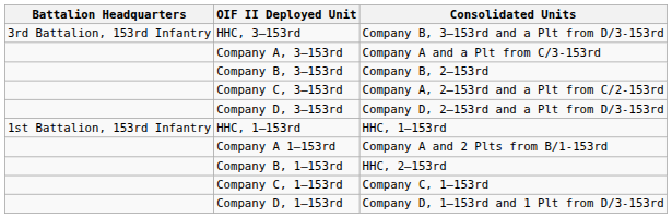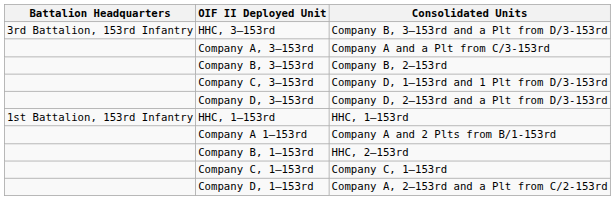Company C, 3–153rd | Consolidated Units: Company A, 2–153rd and a Plt from C/2-153rd -> Company D, 1–153rd and 1 Plt from D/3-153rd
Company D, 1–153rd | Consolidated Units: Company D, 1–153rd and 1 Plt from D/3-153rd -> Company A, 2–153rd and a Plt from C/2-153rd
